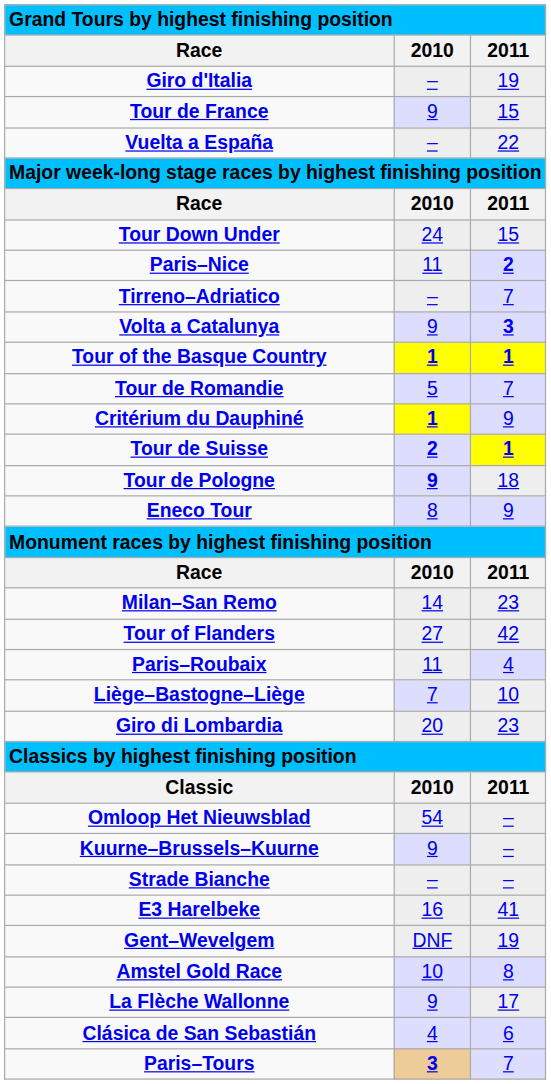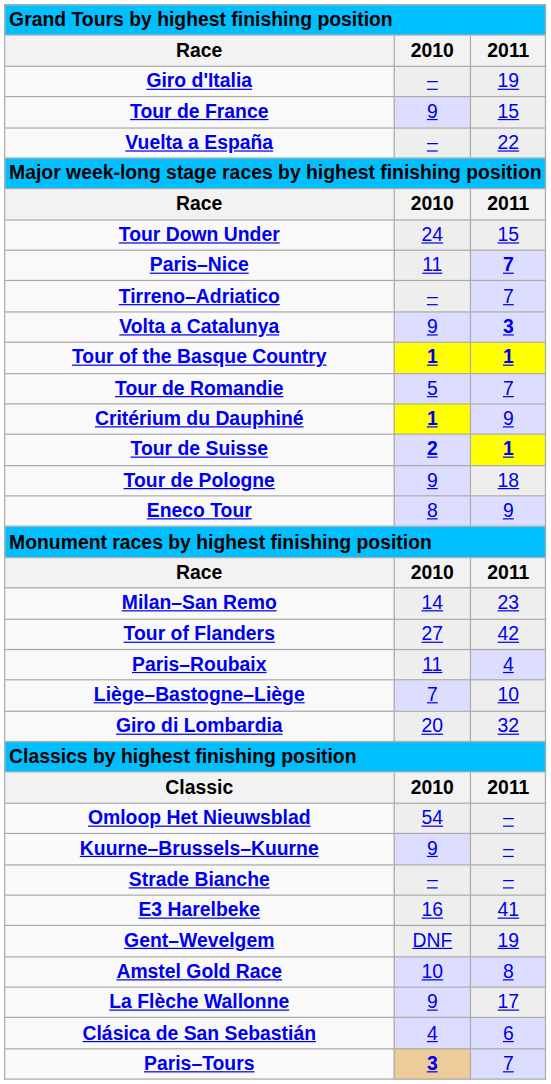Paris–Nice | 2011: 2 -> 7
Tour de Pologne | 2010: bold -> normal
Giro di Lombardia | 2011: 23 -> 32
